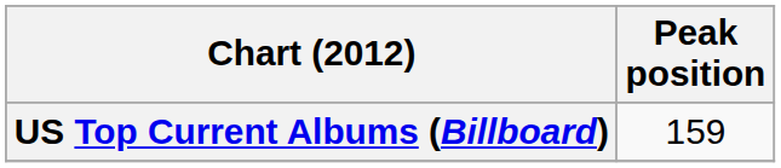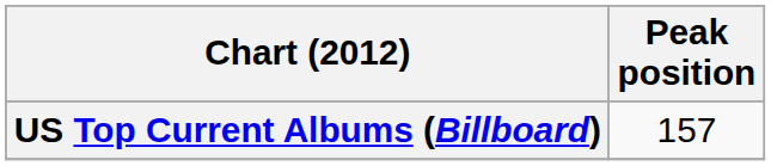US Top Current Albums (Billboard) | Peak position: 159 -> 157
